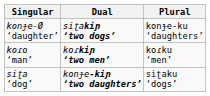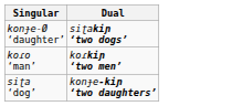- column: Plural | konɟe-ku ‘daughters’ | koɾku ‘men’ | siʈaku ‘dogs’
